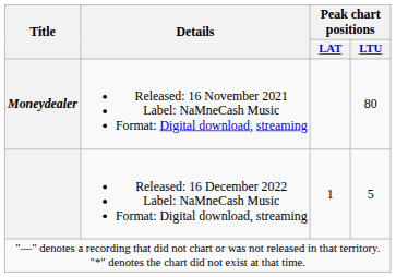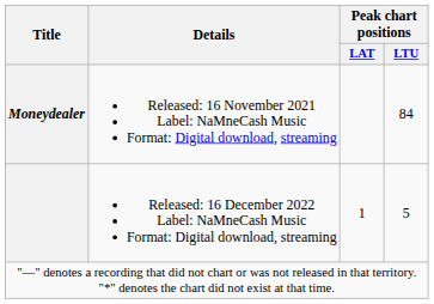Moneydealer | Peak chart positions / LTU: 80 -> 84
